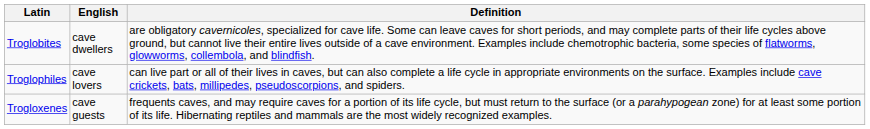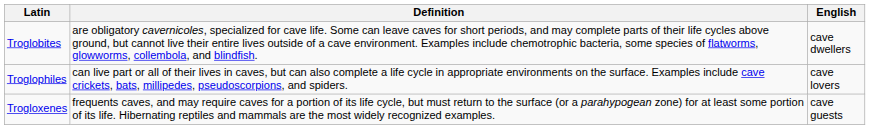columns swapped: English <-> Definition
